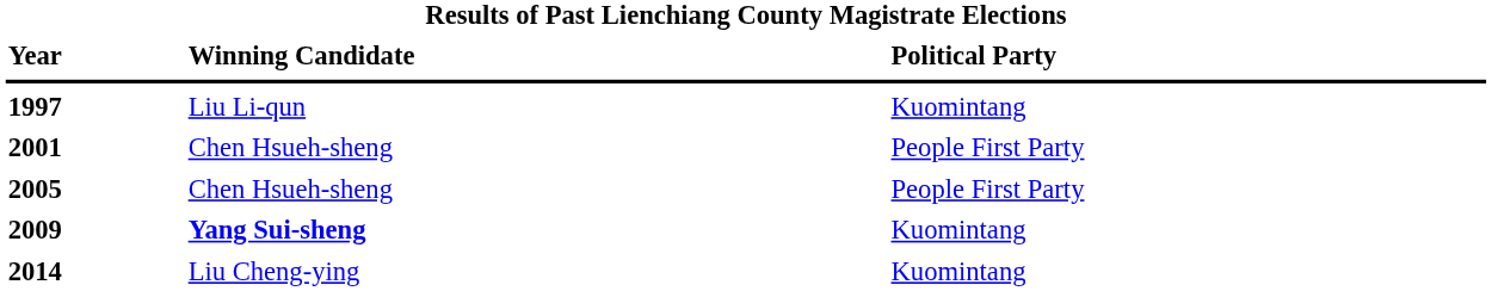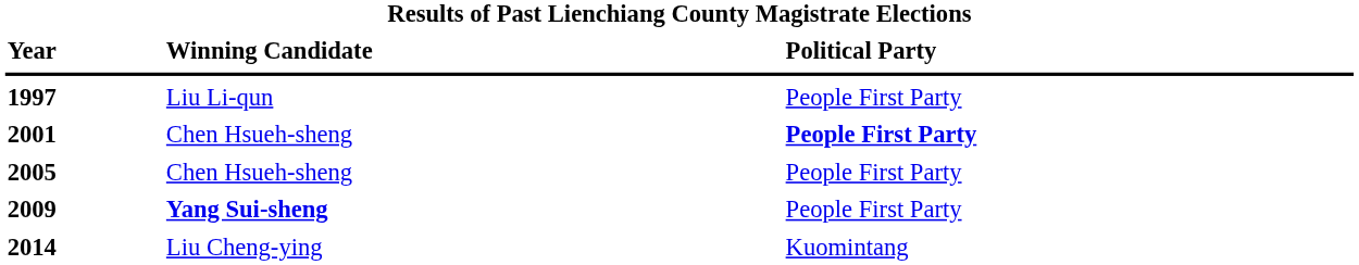1997 | column 3: Kuomintang -> People First Party
2001 | column 3: normal -> bold
2009 | column 3: Kuomintang -> People First Party
